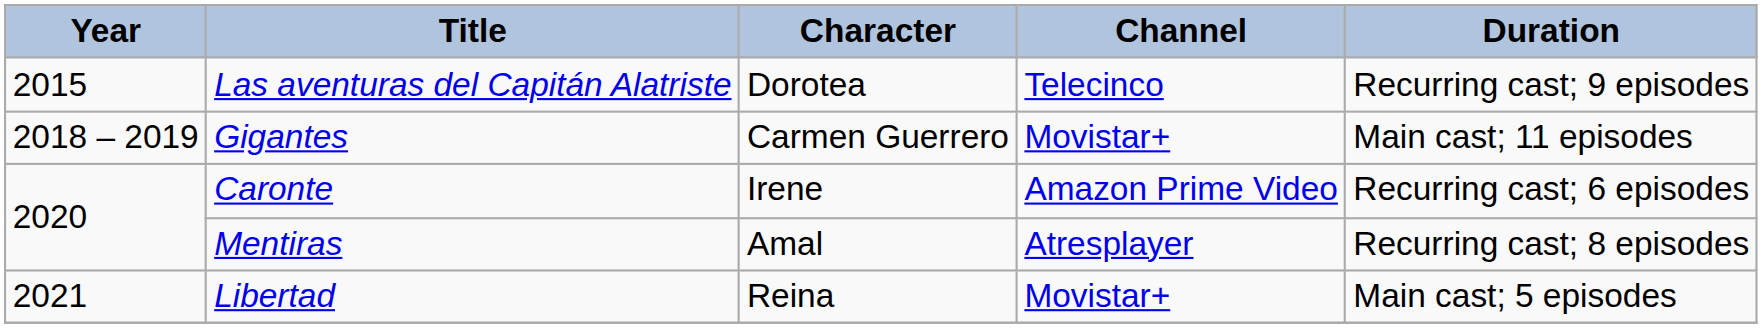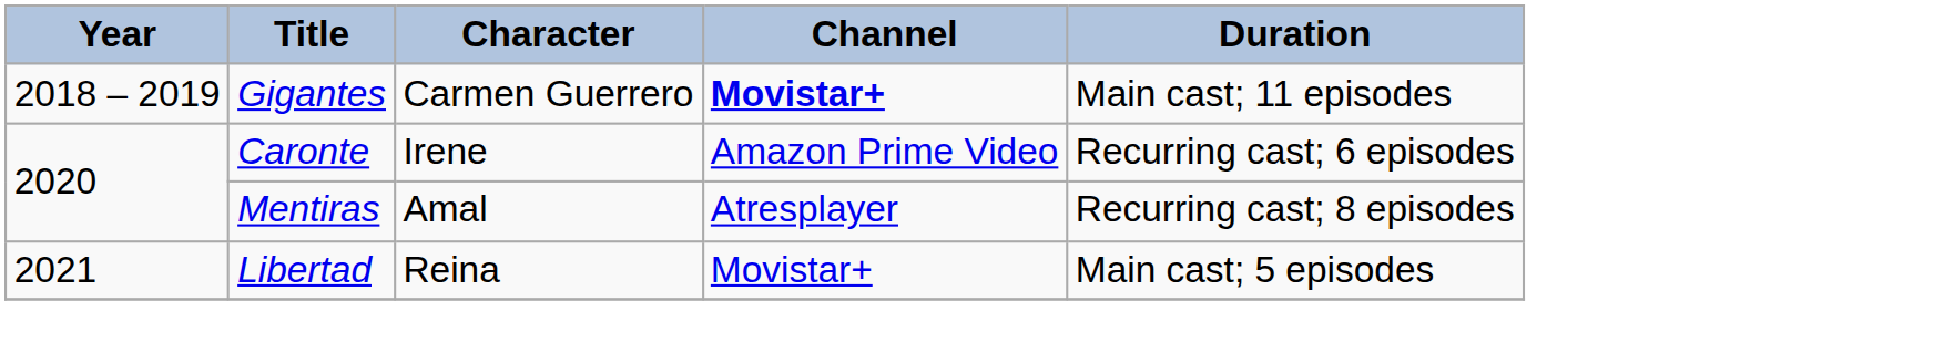- row: 2015 | Las aventuras del Capitán Alatriste | Dorotea | Telecinco | Recurring cast; 9 episodes
Gigantes | Channel: normal -> bold
